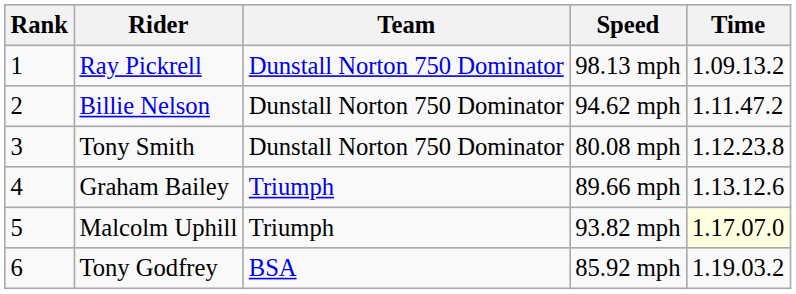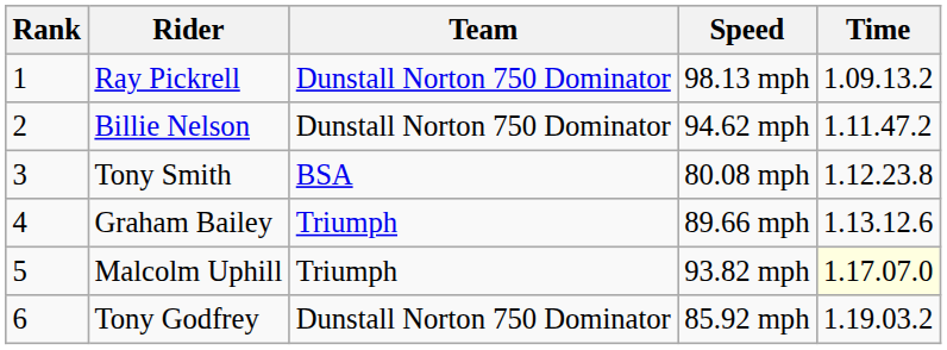Tony Smith | Team: Dunstall Norton 750 Dominator -> BSA
Tony Godfrey | Team: BSA -> Dunstall Norton 750 Dominator
